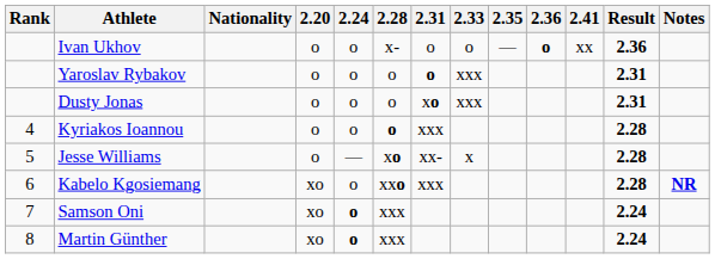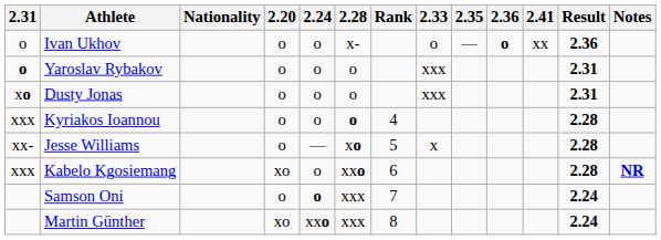columns swapped: Rank <-> 2.31
Samson Oni | 2.20: xo -> o
Martin Günther | 2.24: o -> xxo
